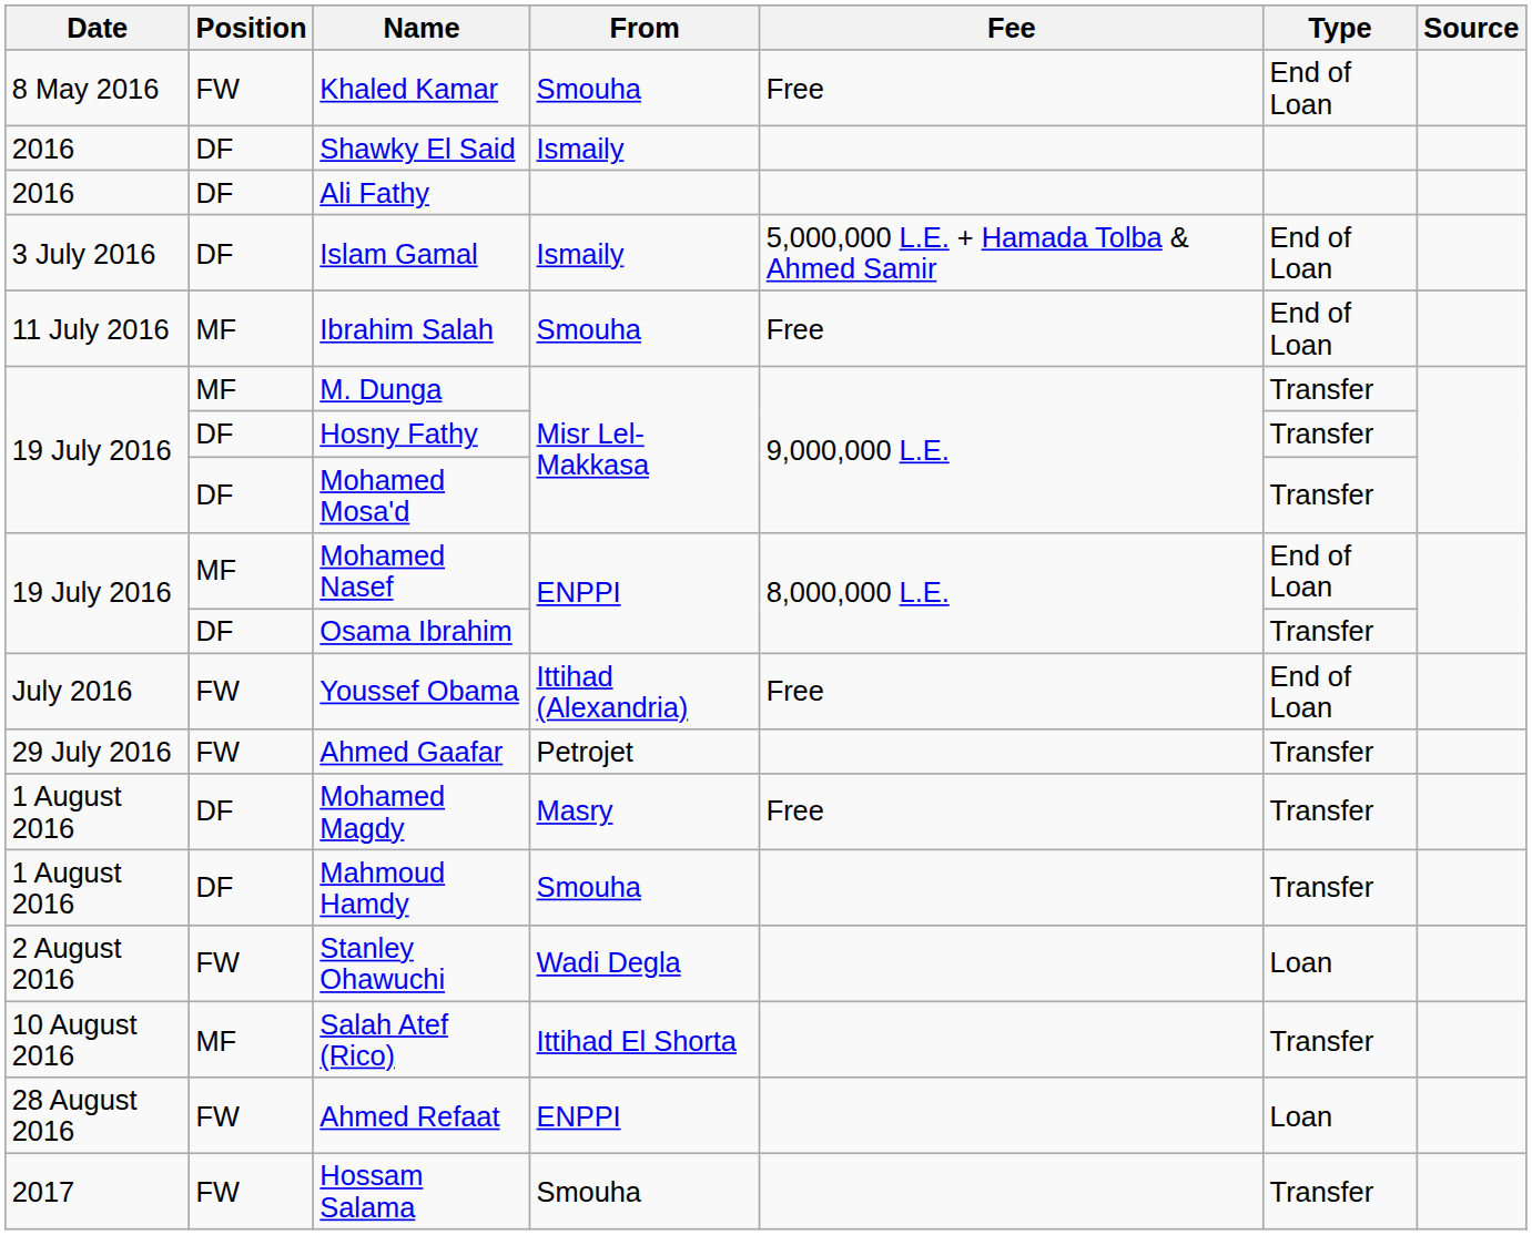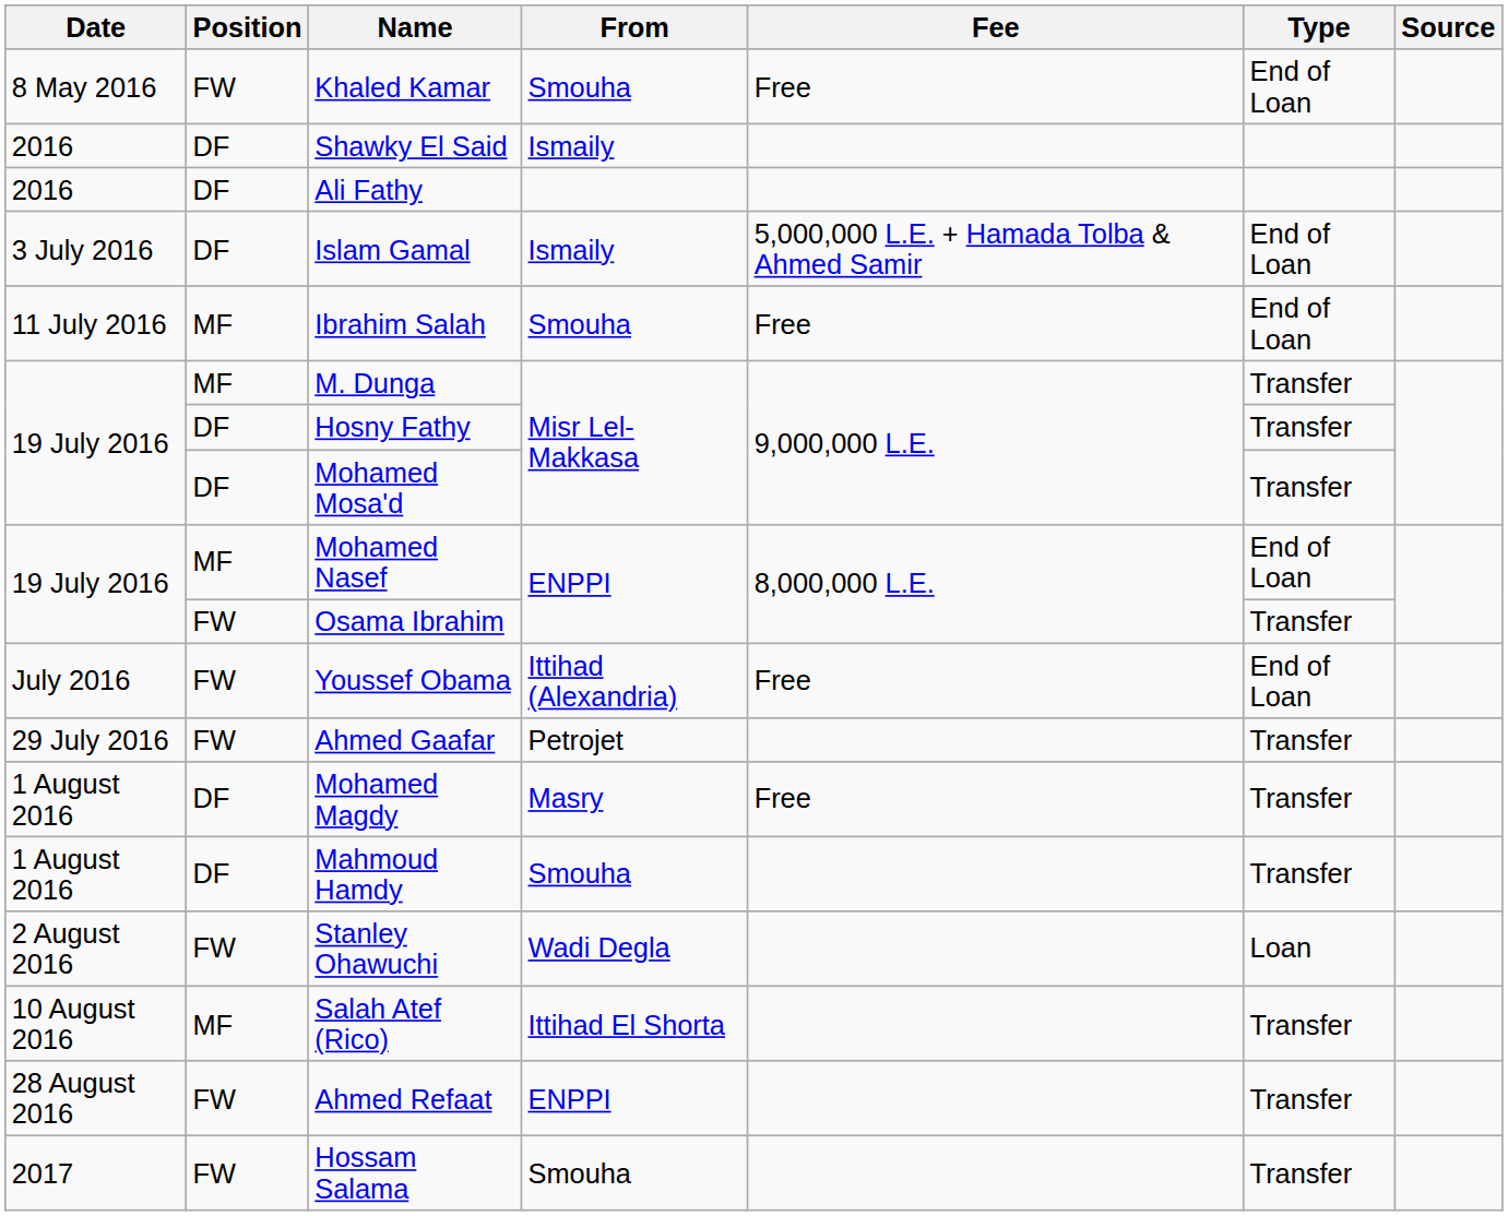Osama Ibrahim | Position: DF -> FW
Ahmed Refaat | Type: Loan -> Transfer
